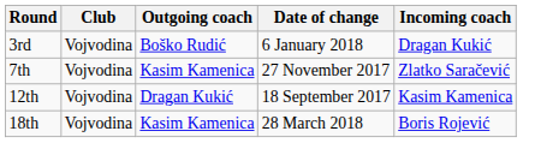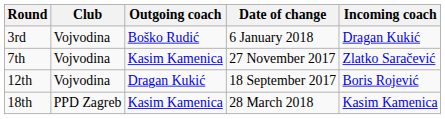12th | Incoming coach: Kasim Kamenica -> Boris Rojević
18th | Club: Vojvodina -> PPD Zagreb
18th | Incoming coach: Boris Rojević -> Kasim Kamenica
